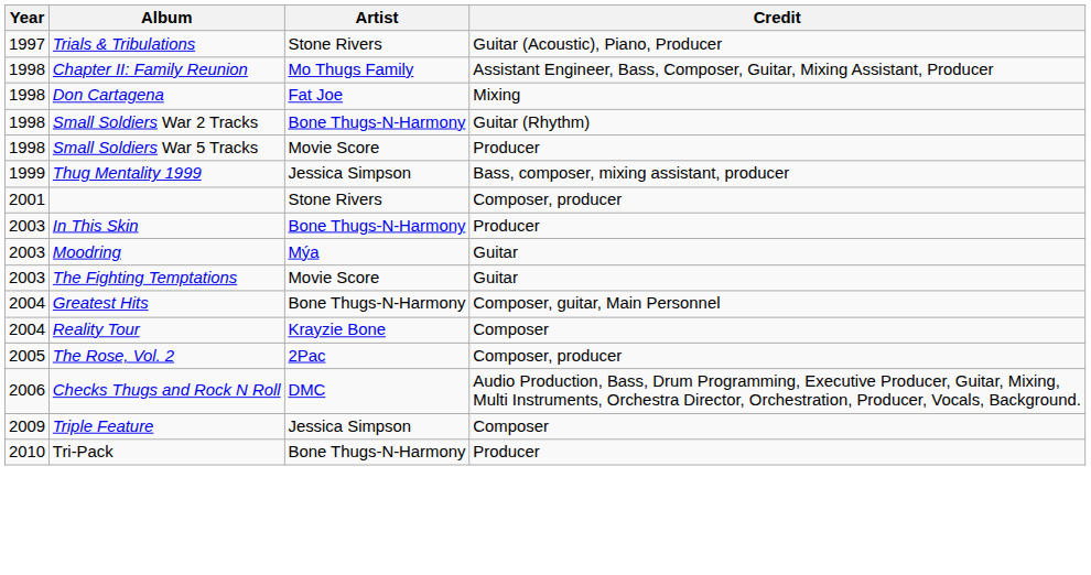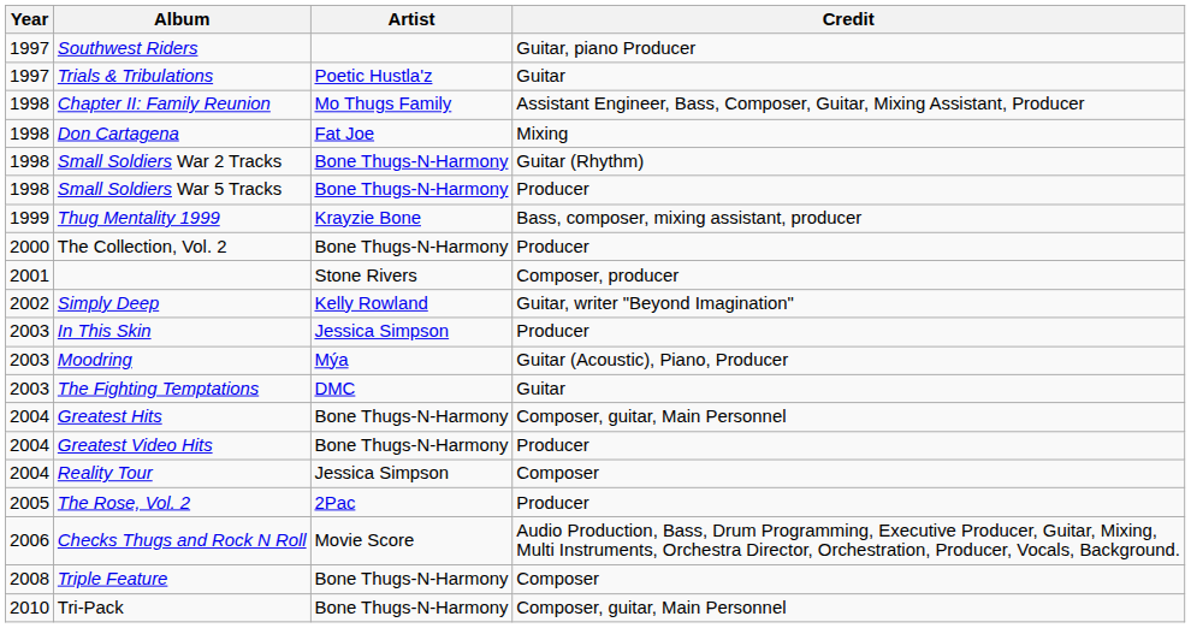+ row: 1997 | Southwest Riders | Guitar, piano Producer
Trials & Tribulations | Artist: Stone Rivers -> Poetic Hustla'z
Trials & Tribulations | Credit: Guitar (Acoustic), Piano, Producer -> Guitar
Small Soldiers War 5 Tracks | Artist: Movie Score -> Bone Thugs-N-Harmony
Thug Mentality 1999 | Artist: Jessica Simpson -> Krayzie Bone
+ row: 2000 | The Collection, Vol. 2 | Bone Thugs-N-Harmony | Producer
+ row: 2002 | Simply Deep | Kelly Rowland | Guitar, writer "Beyond Imagination"
In This Skin | Artist: Bone Thugs-N-Harmony -> Jessica Simpson
Moodring | Credit: Guitar -> Guitar (Acoustic), Piano, Producer
The Fighting Temptations | Artist: Movie Score -> DMC
+ row: 2004 | Greatest Video Hits | Bone Thugs-N-Harmony | Producer
Reality Tour | Artist: Krayzie Bone -> Jessica Simpson
The Rose, Vol. 2 | Credit: Composer, producer -> Producer
Checks Thugs and Rock N Roll | Artist: DMC -> Movie Score
Triple Feature | Year: 2009 -> 2008
Triple Feature | Artist: Jessica Simpson -> Bone Thugs-N-Harmony
Tri-Pack | Credit: Producer -> Composer, guitar, Main Personnel
